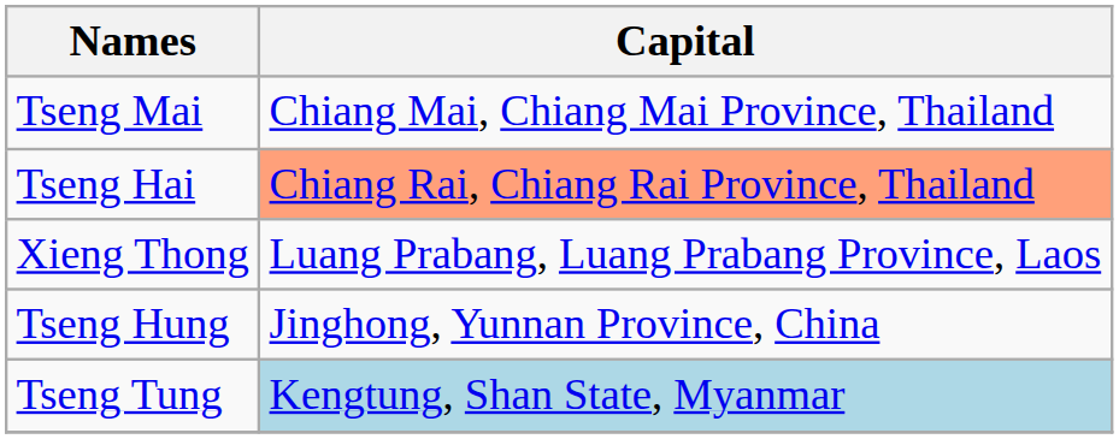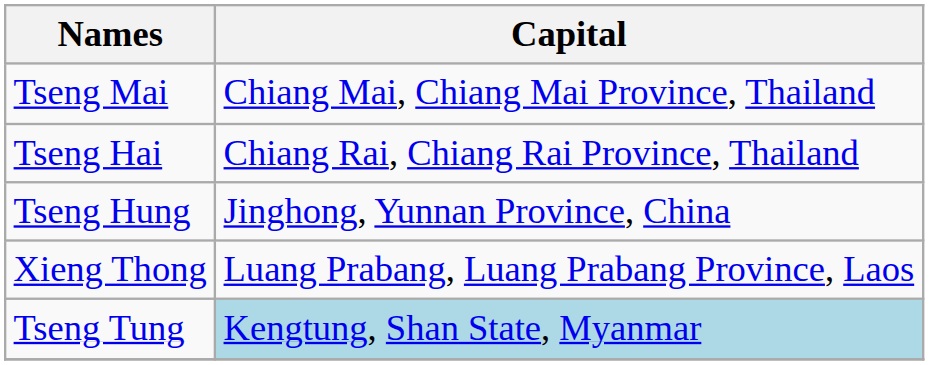Tseng Hai | Capital: lightsalmon background -> no background
rows swapped: Tseng Hung <-> Xieng Thong
